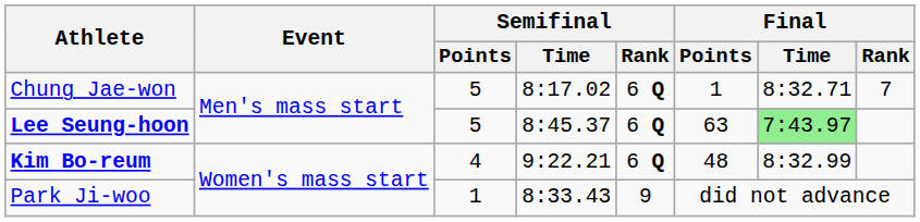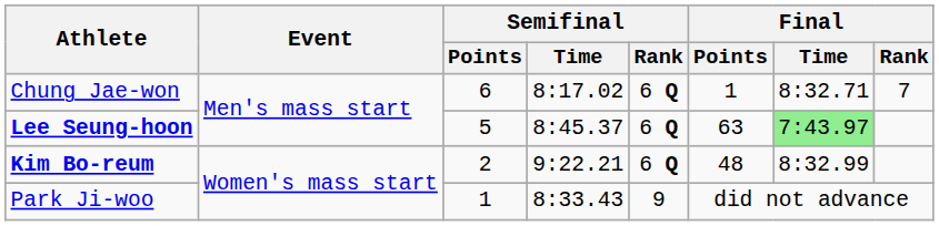Chung Jae-won | Semifinal / Points: 5 -> 6
Kim Bo-reum | Semifinal / Points: 4 -> 2
